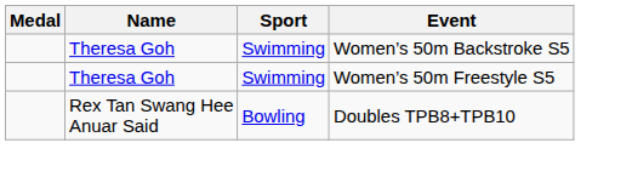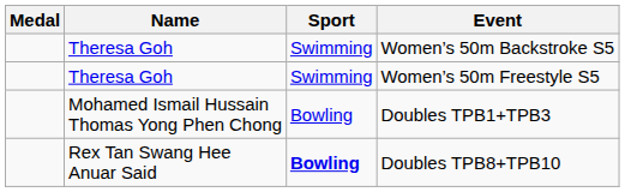+ row: Mohamed Ismail Hussain Thomas Yong Phen Chong | Bowling | Doubles TPB1+TPB3
Doubles TPB8+TPB10 | Sport: normal -> bold
